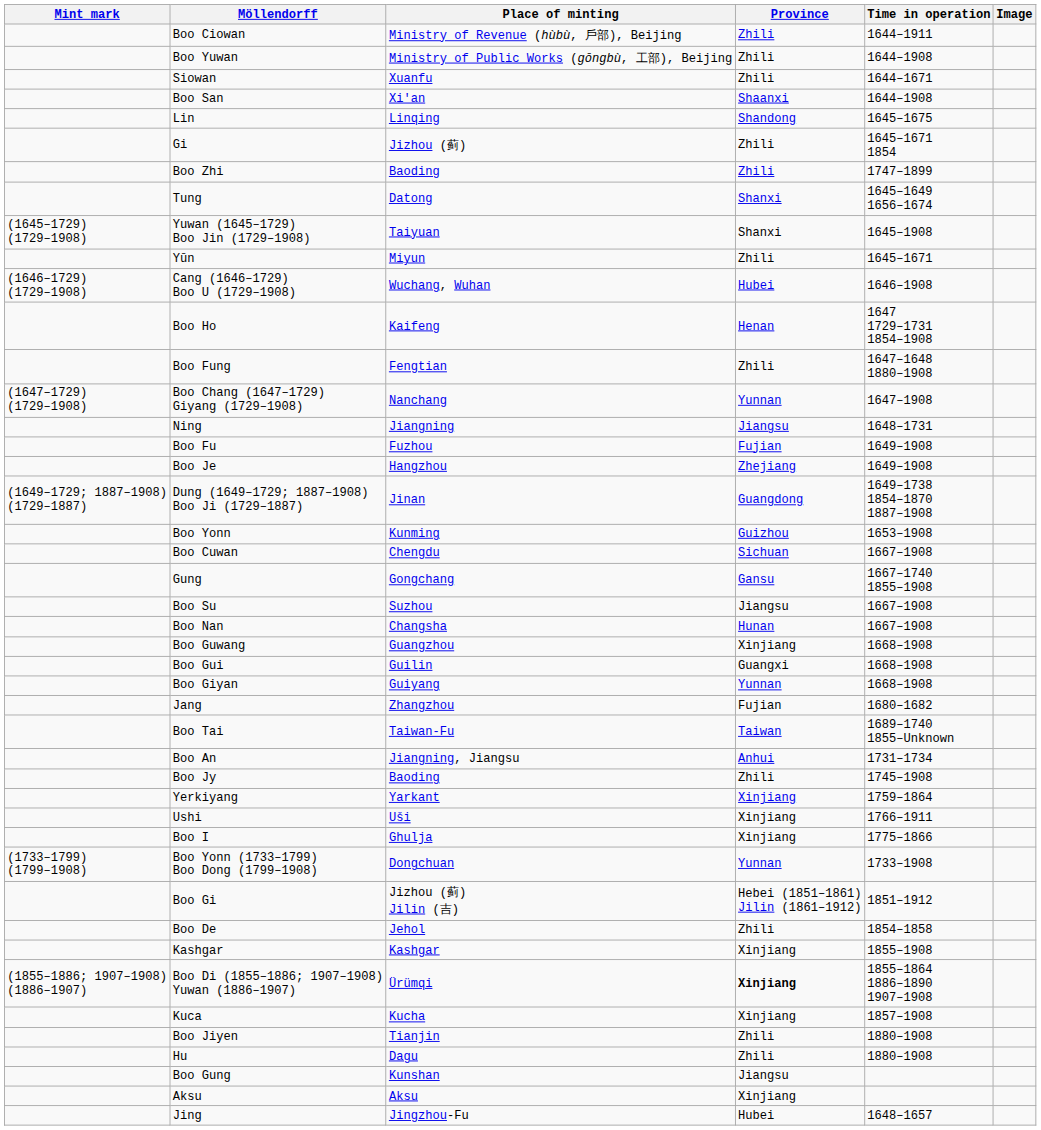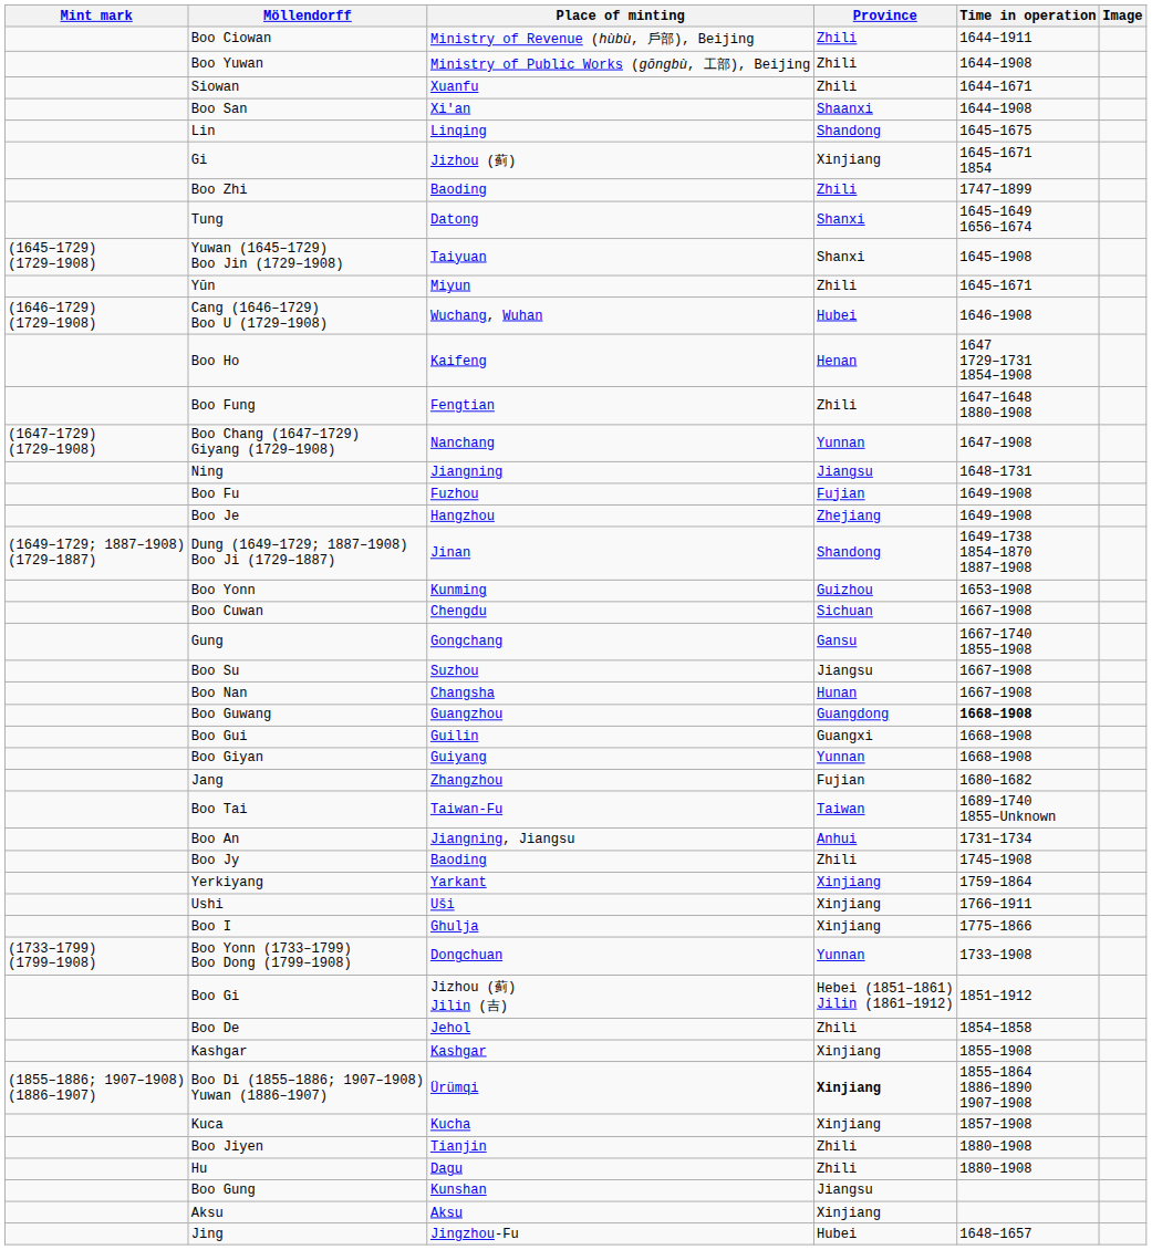Gi | Province: Zhili -> Xinjiang
Dung (1649–1729; 1887–1908) Boo Ji (1729–1887) | Province: Guangdong -> Shandong
Boo Guwang | Province: Xinjiang -> Guangdong
Boo Guwang | Time in operation: normal -> bold
